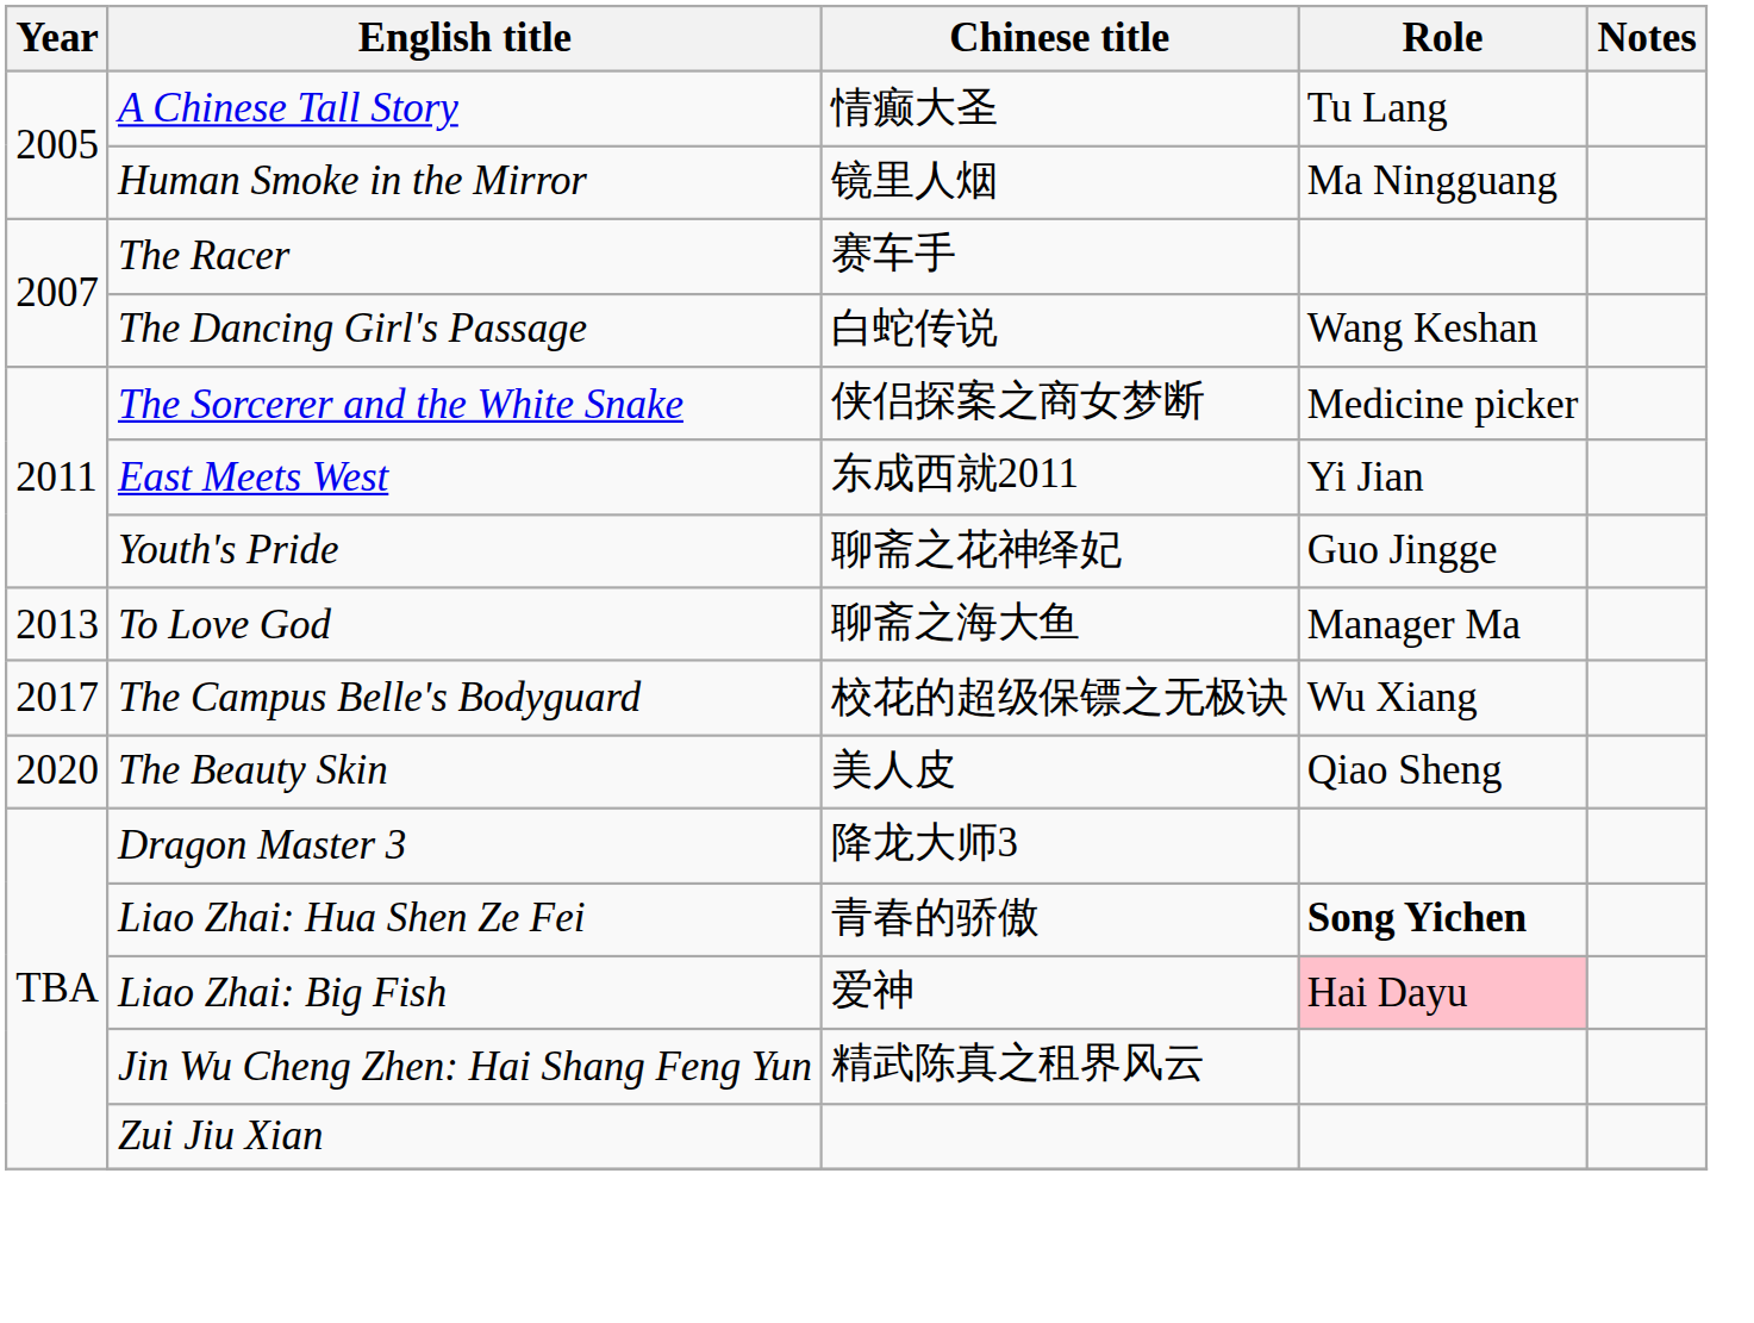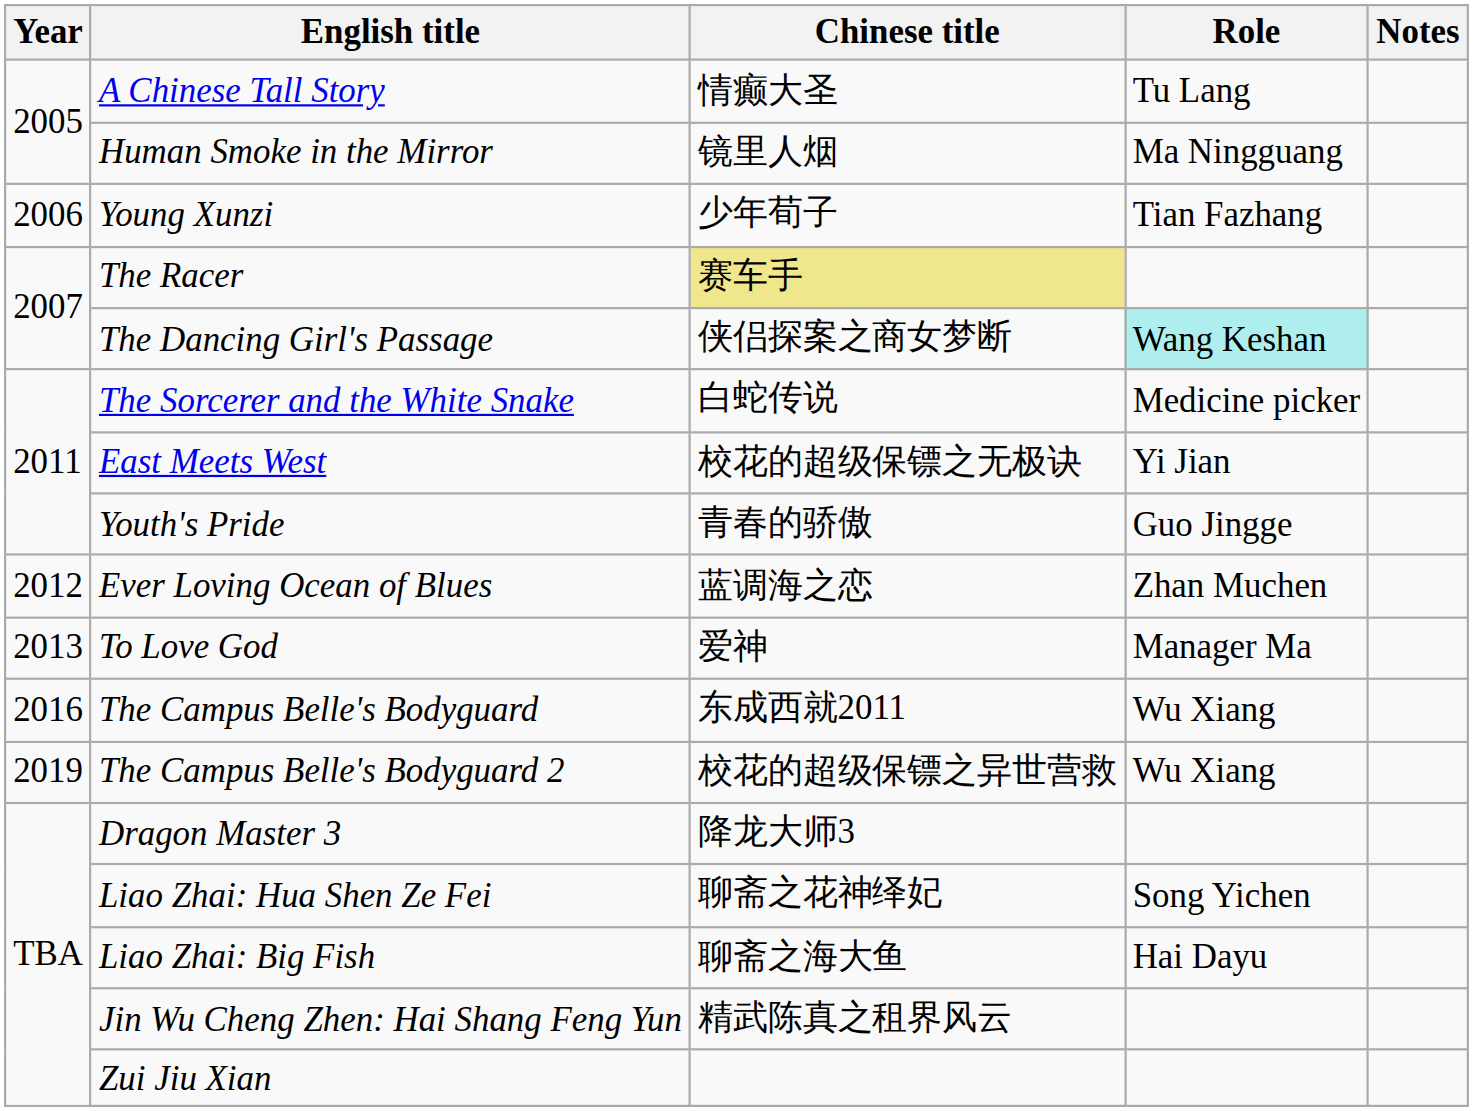+ row: 2006 | Young Xunzi | 少年荀子 | Tian Fazhang
The Racer | Chinese title: no background -> khaki background
The Dancing Girl's Passage | Chinese title: 白蛇传说 -> 侠侣探案之商女梦断
The Dancing Girl's Passage | Role: no background -> paleturquoise background
The Sorcerer and the White Snake | Chinese title: 侠侣探案之商女梦断 -> 白蛇传说
East Meets West | Chinese title: 东成西就2011 -> 校花的超级保镖之无极诀
Youth's Pride | Chinese title: 聊斋之花神绎妃 -> 青春的骄傲
+ row: 2012 | Ever Loving Ocean of Blues | 蓝调海之恋 | Zhan Muchen
To Love God | Chinese title: 聊斋之海大鱼 -> 爱神
The Campus Belle's Bodyguard | Year: 2017 -> 2016
The Campus Belle's Bodyguard | Chinese title: 校花的超级保镖之无极诀 -> 东成西就2011
+ row: 2019 | The Campus Belle's Bodyguard 2 | 校花的超级保镖之异世营救 | Wu Xiang
- row: 2020 | The Beauty Skin | 美人皮 | Qiao Sheng
Liao Zhai: Hua Shen Ze Fei | Chinese title: 青春的骄傲 -> 聊斋之花神绎妃
Liao Zhai: Hua Shen Ze Fei | Role: bold -> normal
Liao Zhai: Big Fish | Chinese title: 爱神 -> 聊斋之海大鱼
Liao Zhai: Big Fish | Role: pink background -> no background
